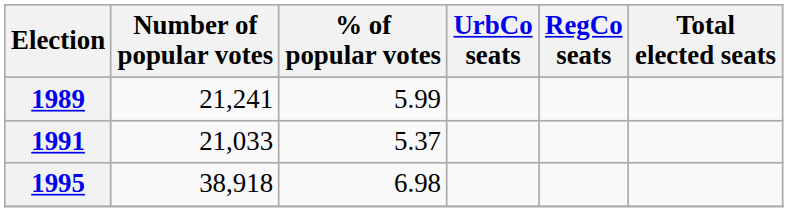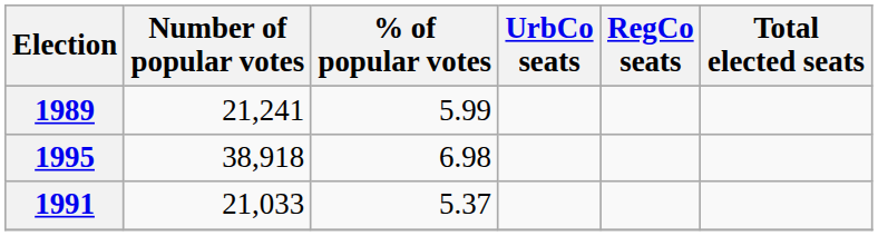rows swapped: 1991 <-> 1995
